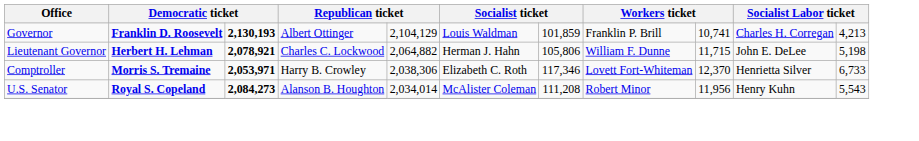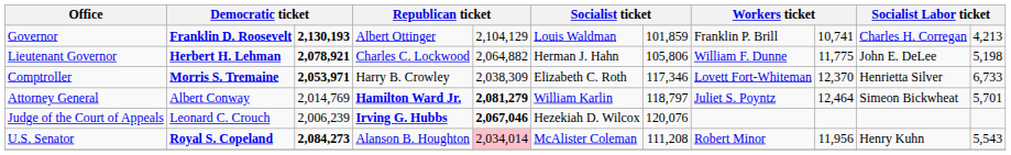Lieutenant Governor | column 9: 11,715 -> 11,775
Comptroller | column 5: 2,038,306 -> 2,038,309
+ row: Attorney General | Albert Conway | 2,014,769 | Hamilton Ward Jr. | 2,081,279 | William Karlin | 118,797 | Juliet S. Poyntz | 12,464 | Simeon Bickwheat | 5,701
+ row: Judge of the Court of Appeals | Leonard C. Crouch | 2,006,239 | Irving G. Hubbs | 2,067,046 | Hezekiah D. Wilcox | 120,076
U.S. Senator | column 5: no background -> pink background
